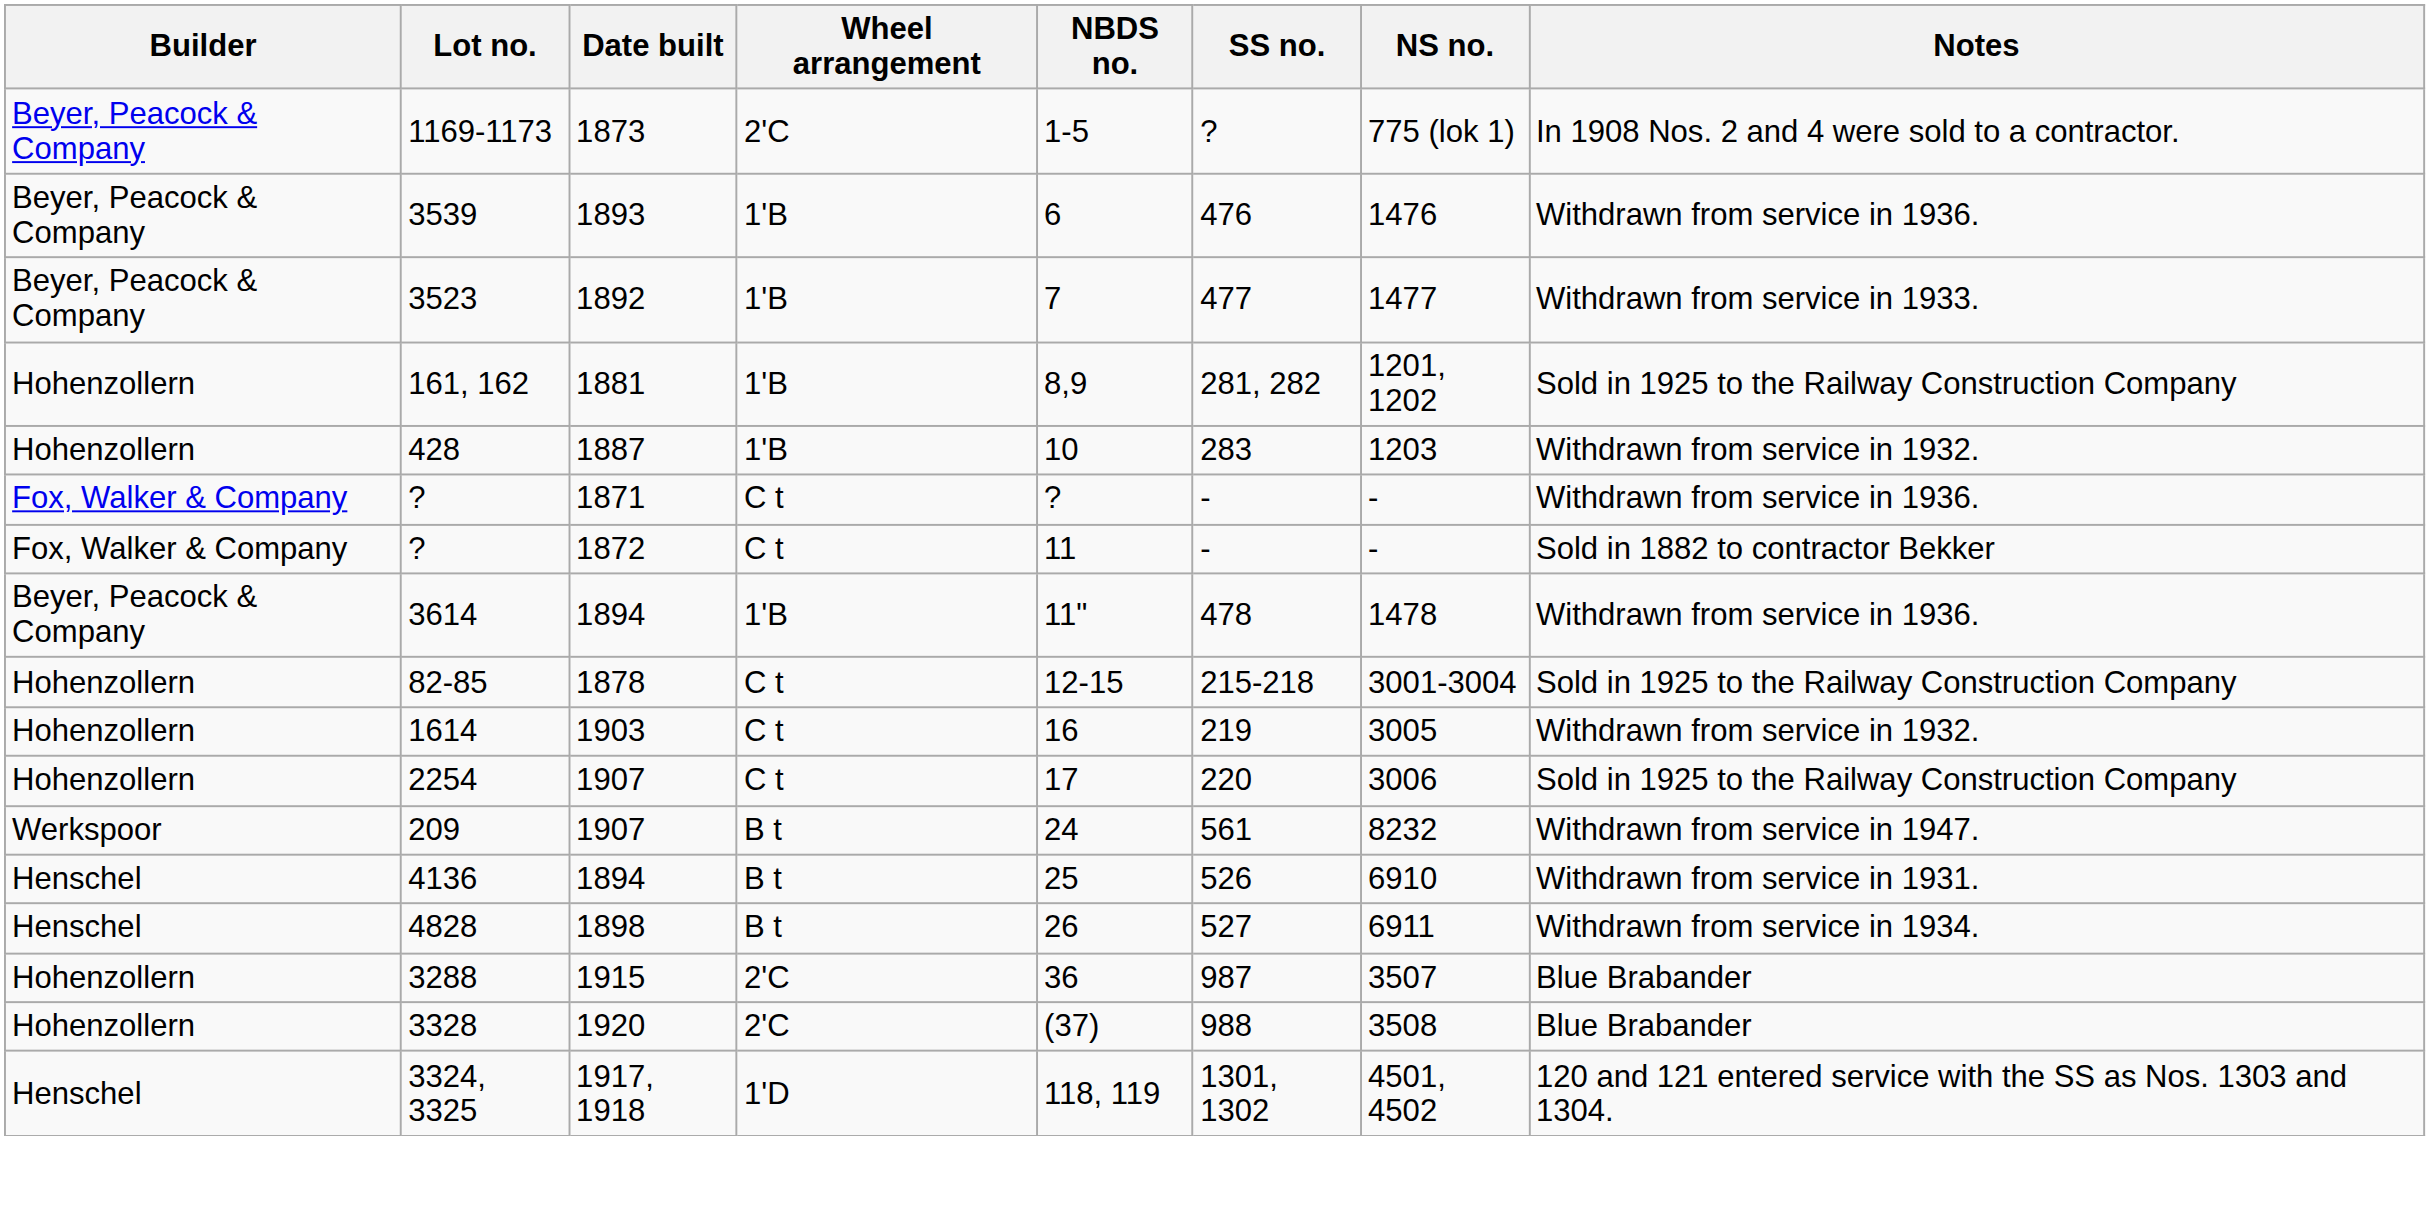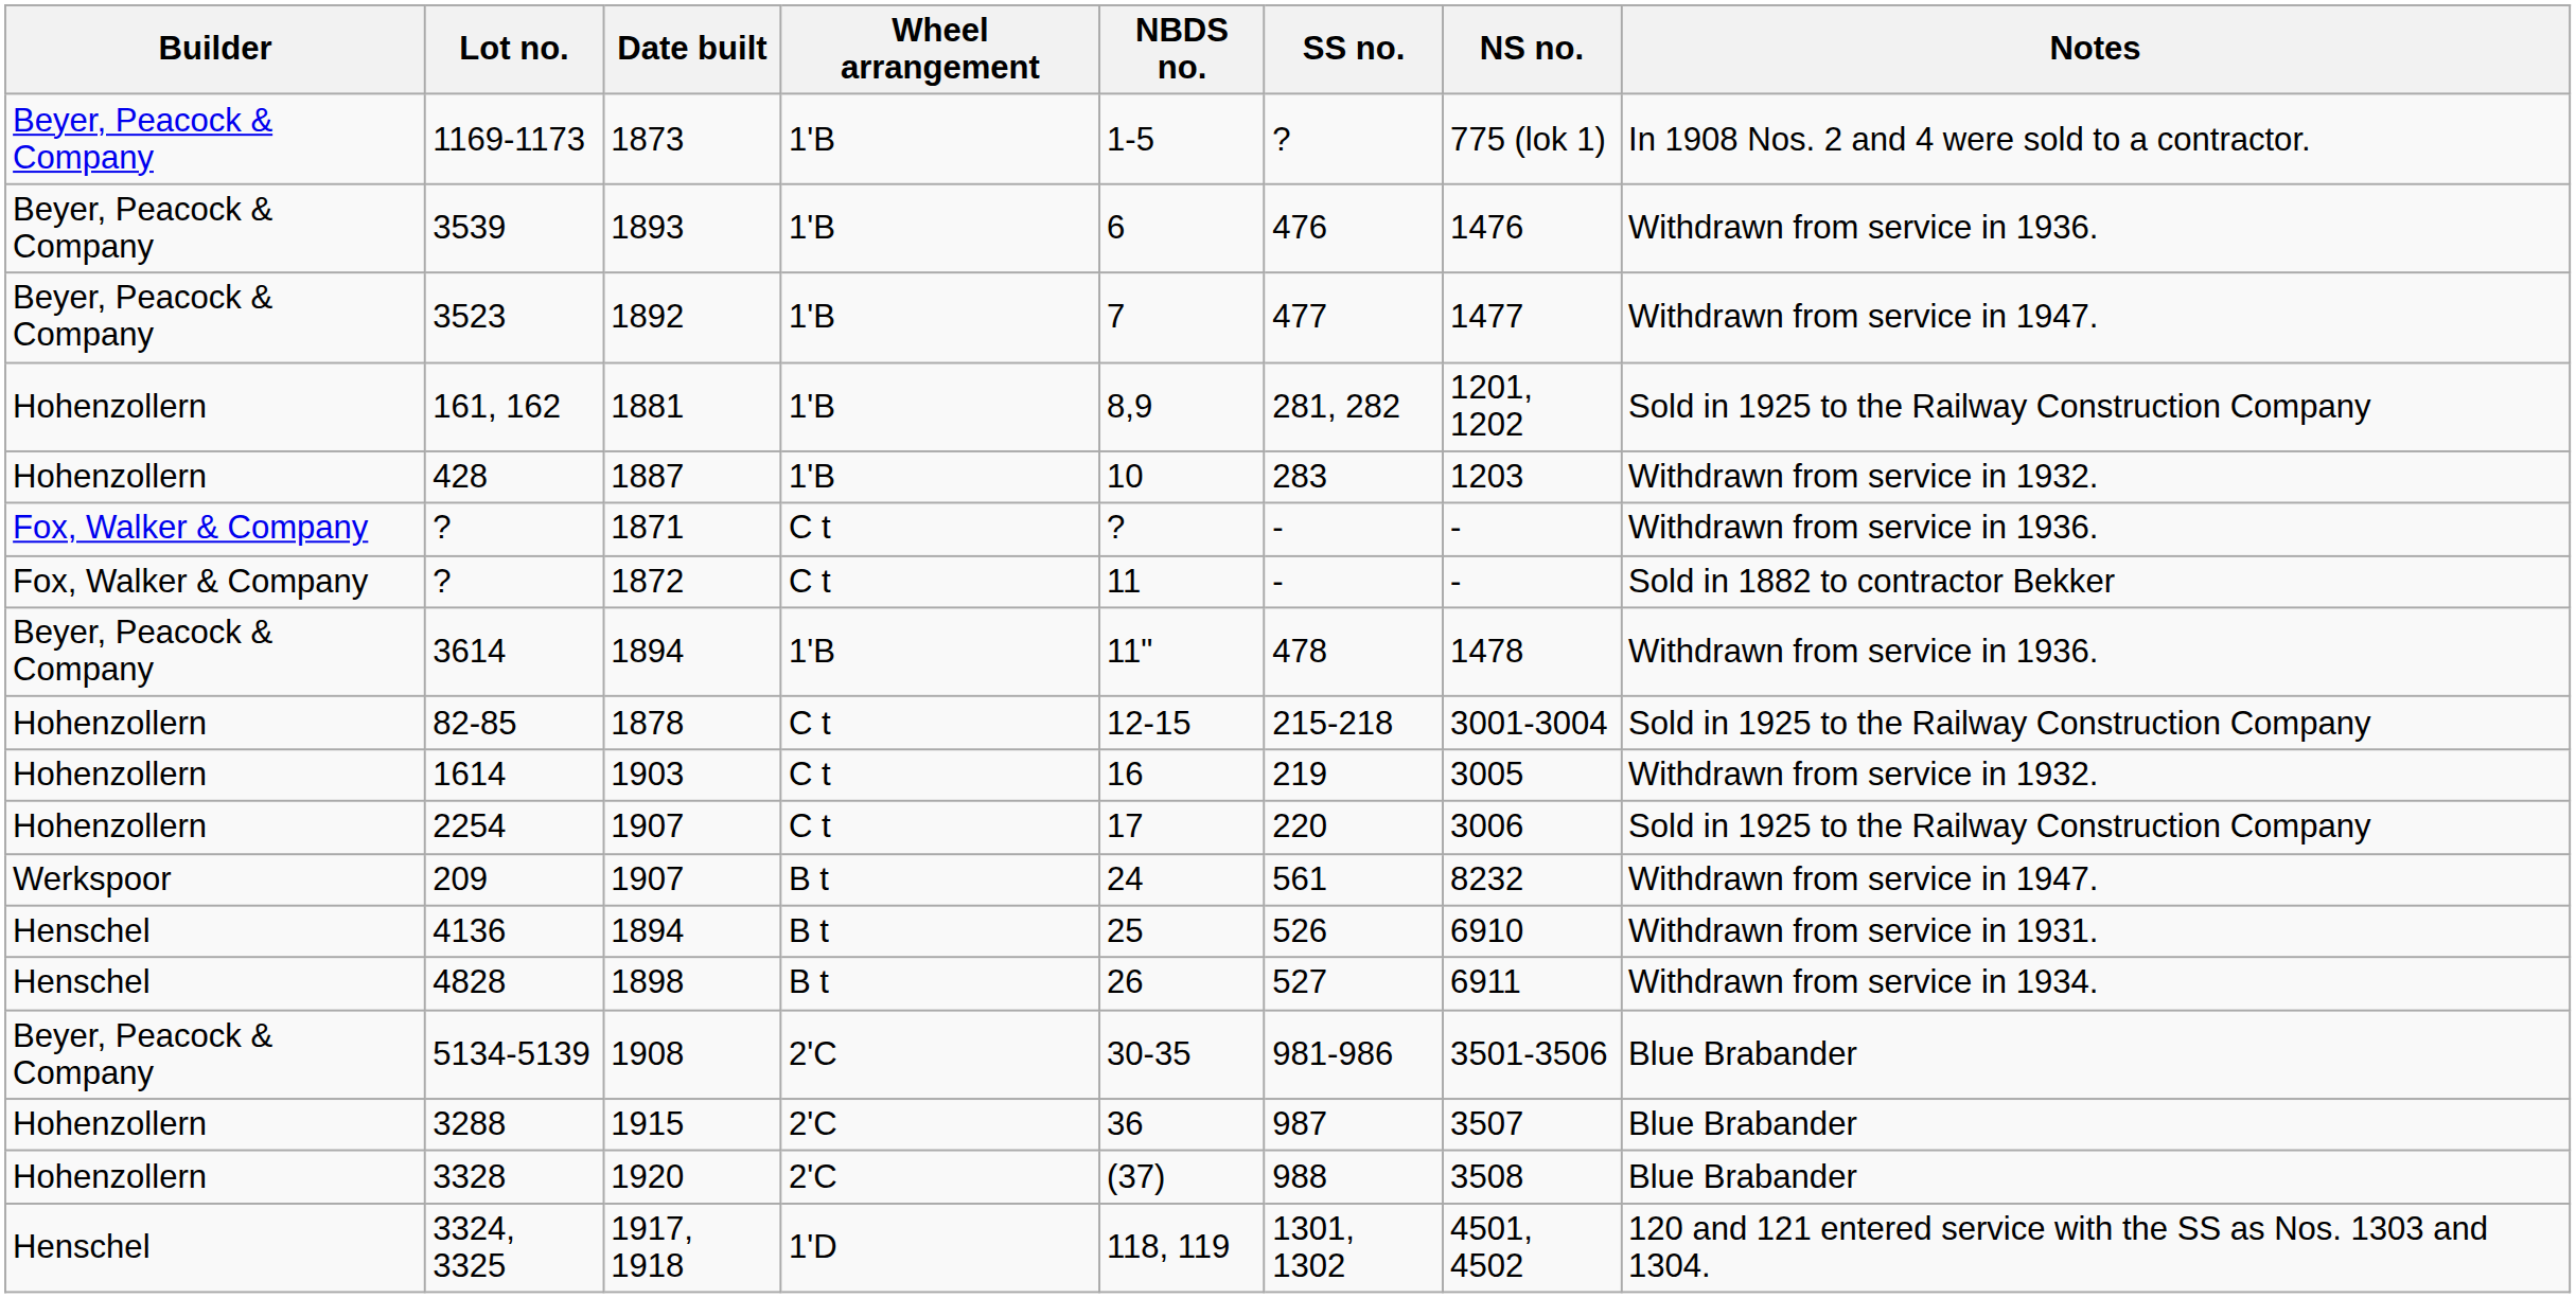1169-1173 | Wheel arrangement: 2'C -> 1'B
3523 | Notes: Withdrawn from service in 1933. -> Withdrawn from service in 1947.
+ row: Beyer, Peacock & Company | 5134-5139 | 1908 | 2'C | 30-35 | 981-986 | 3501-3506 | Blue Brabander
